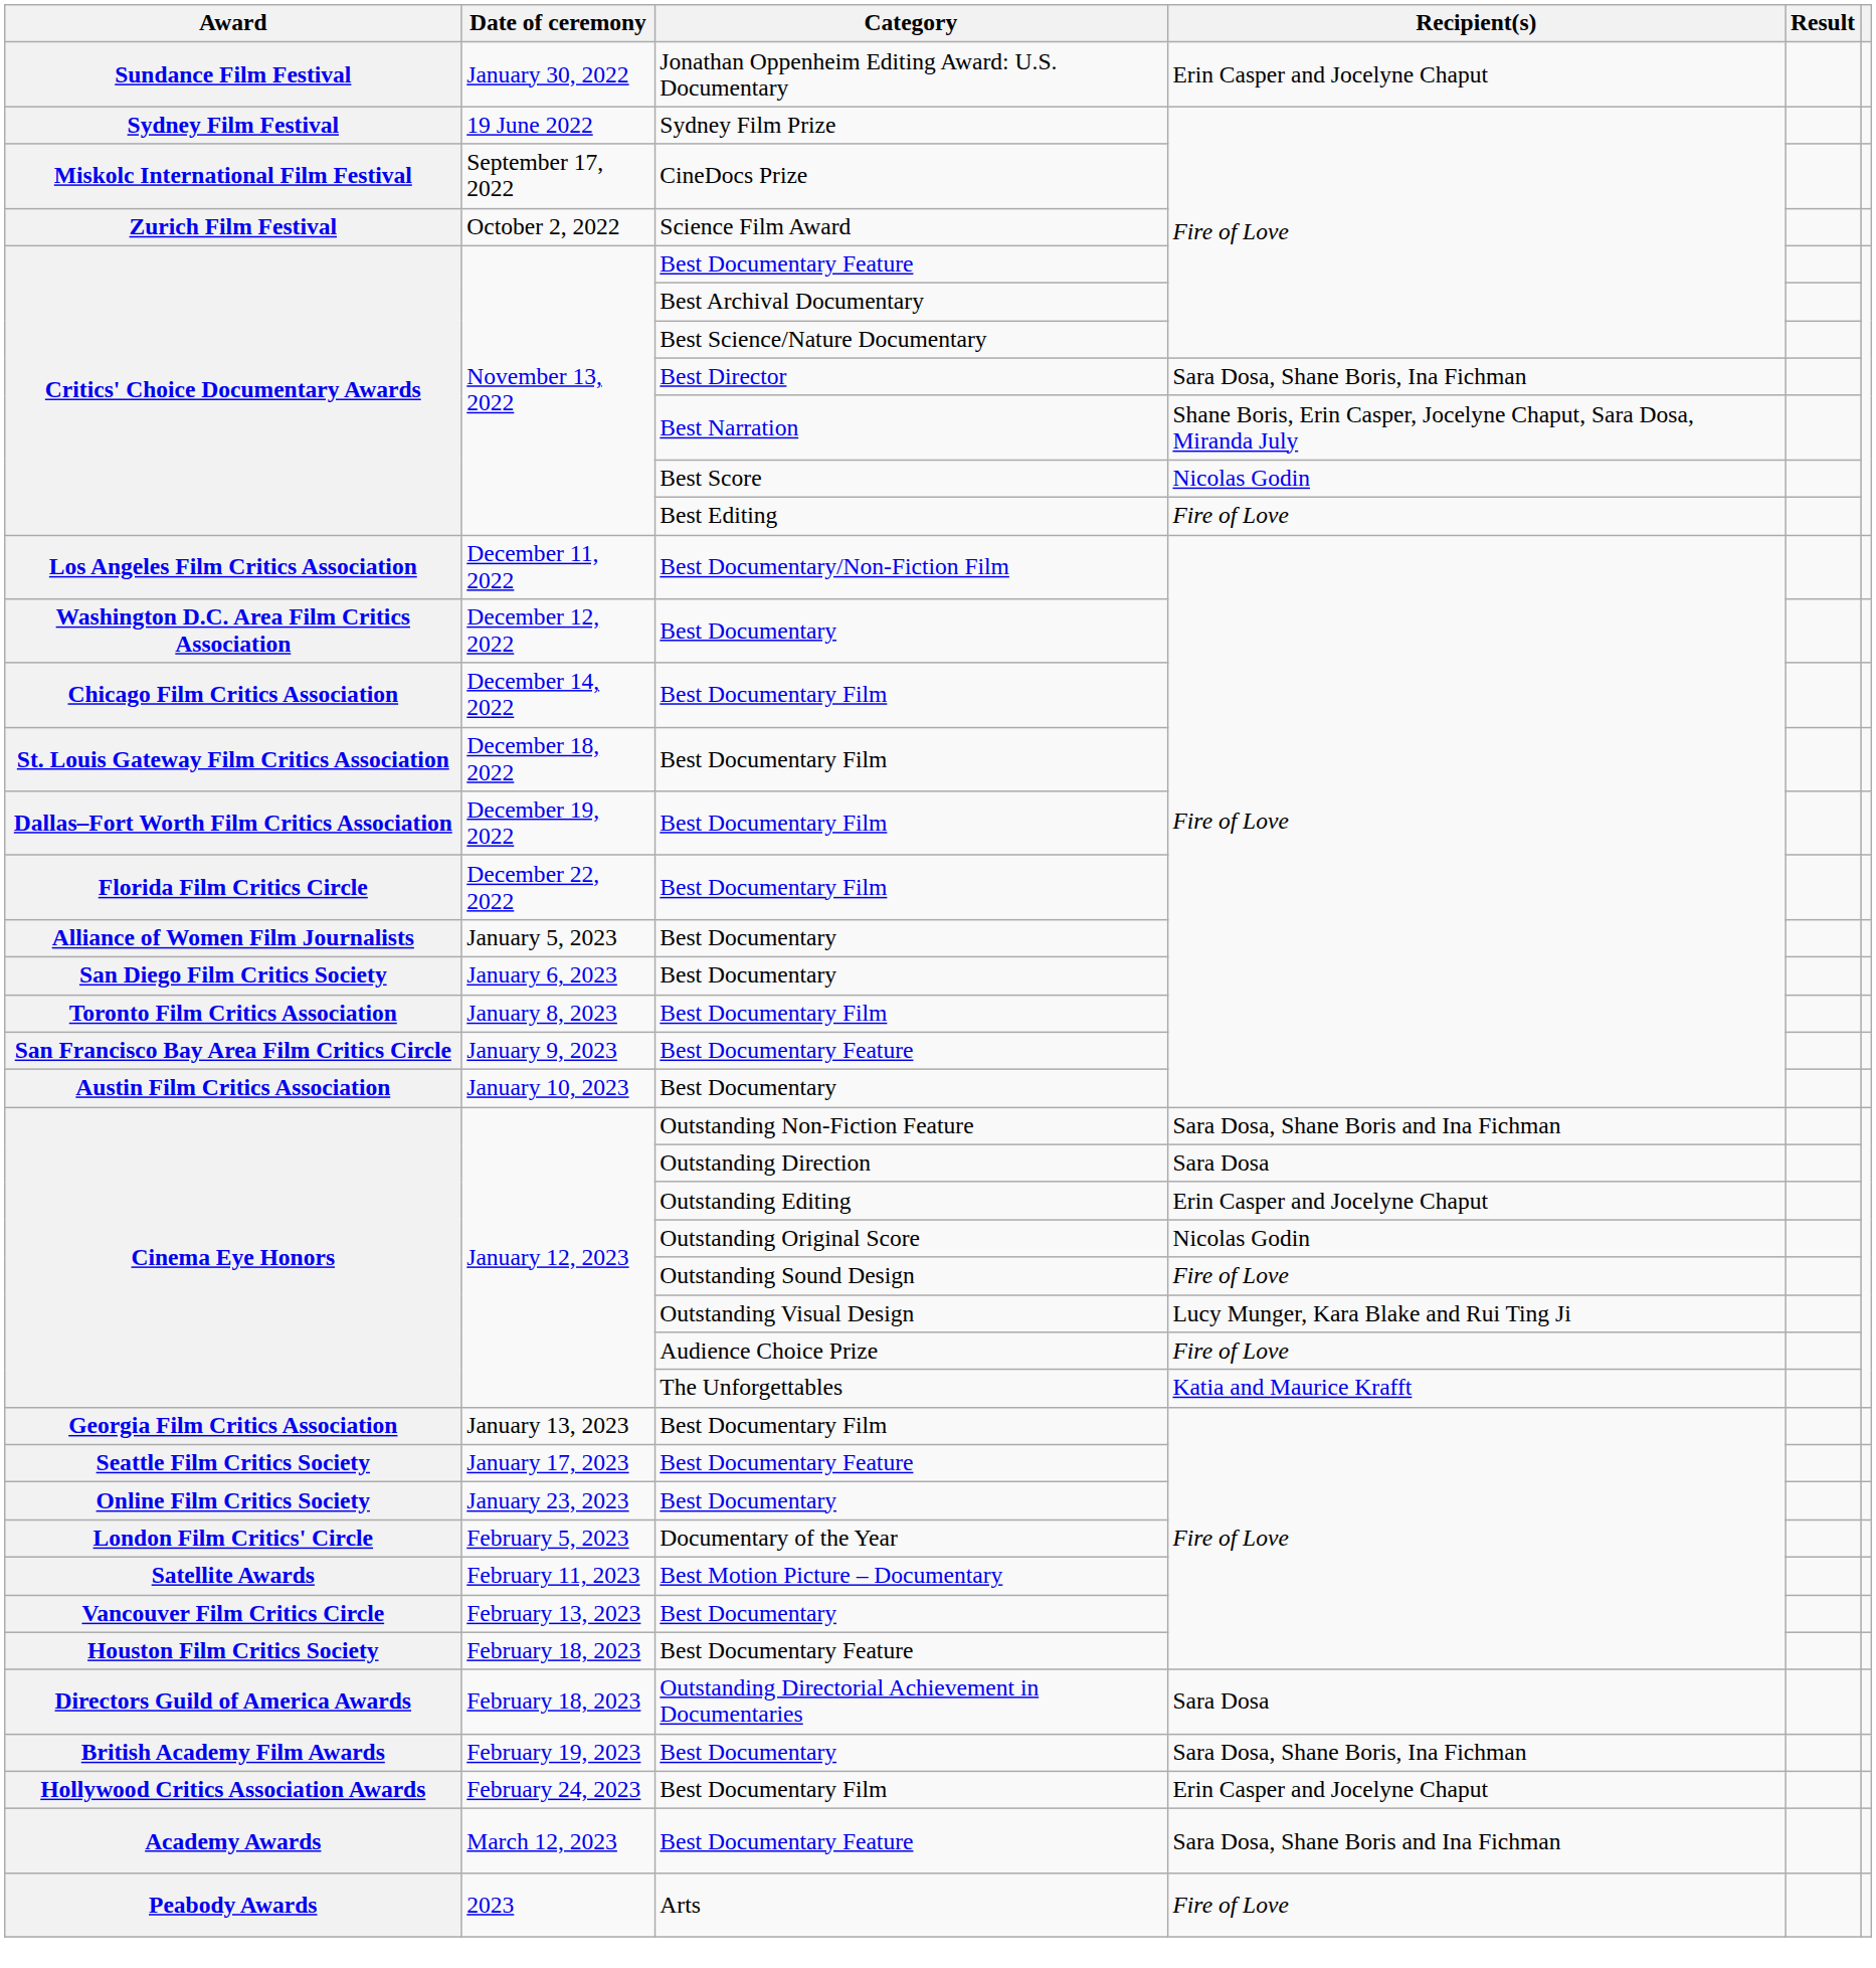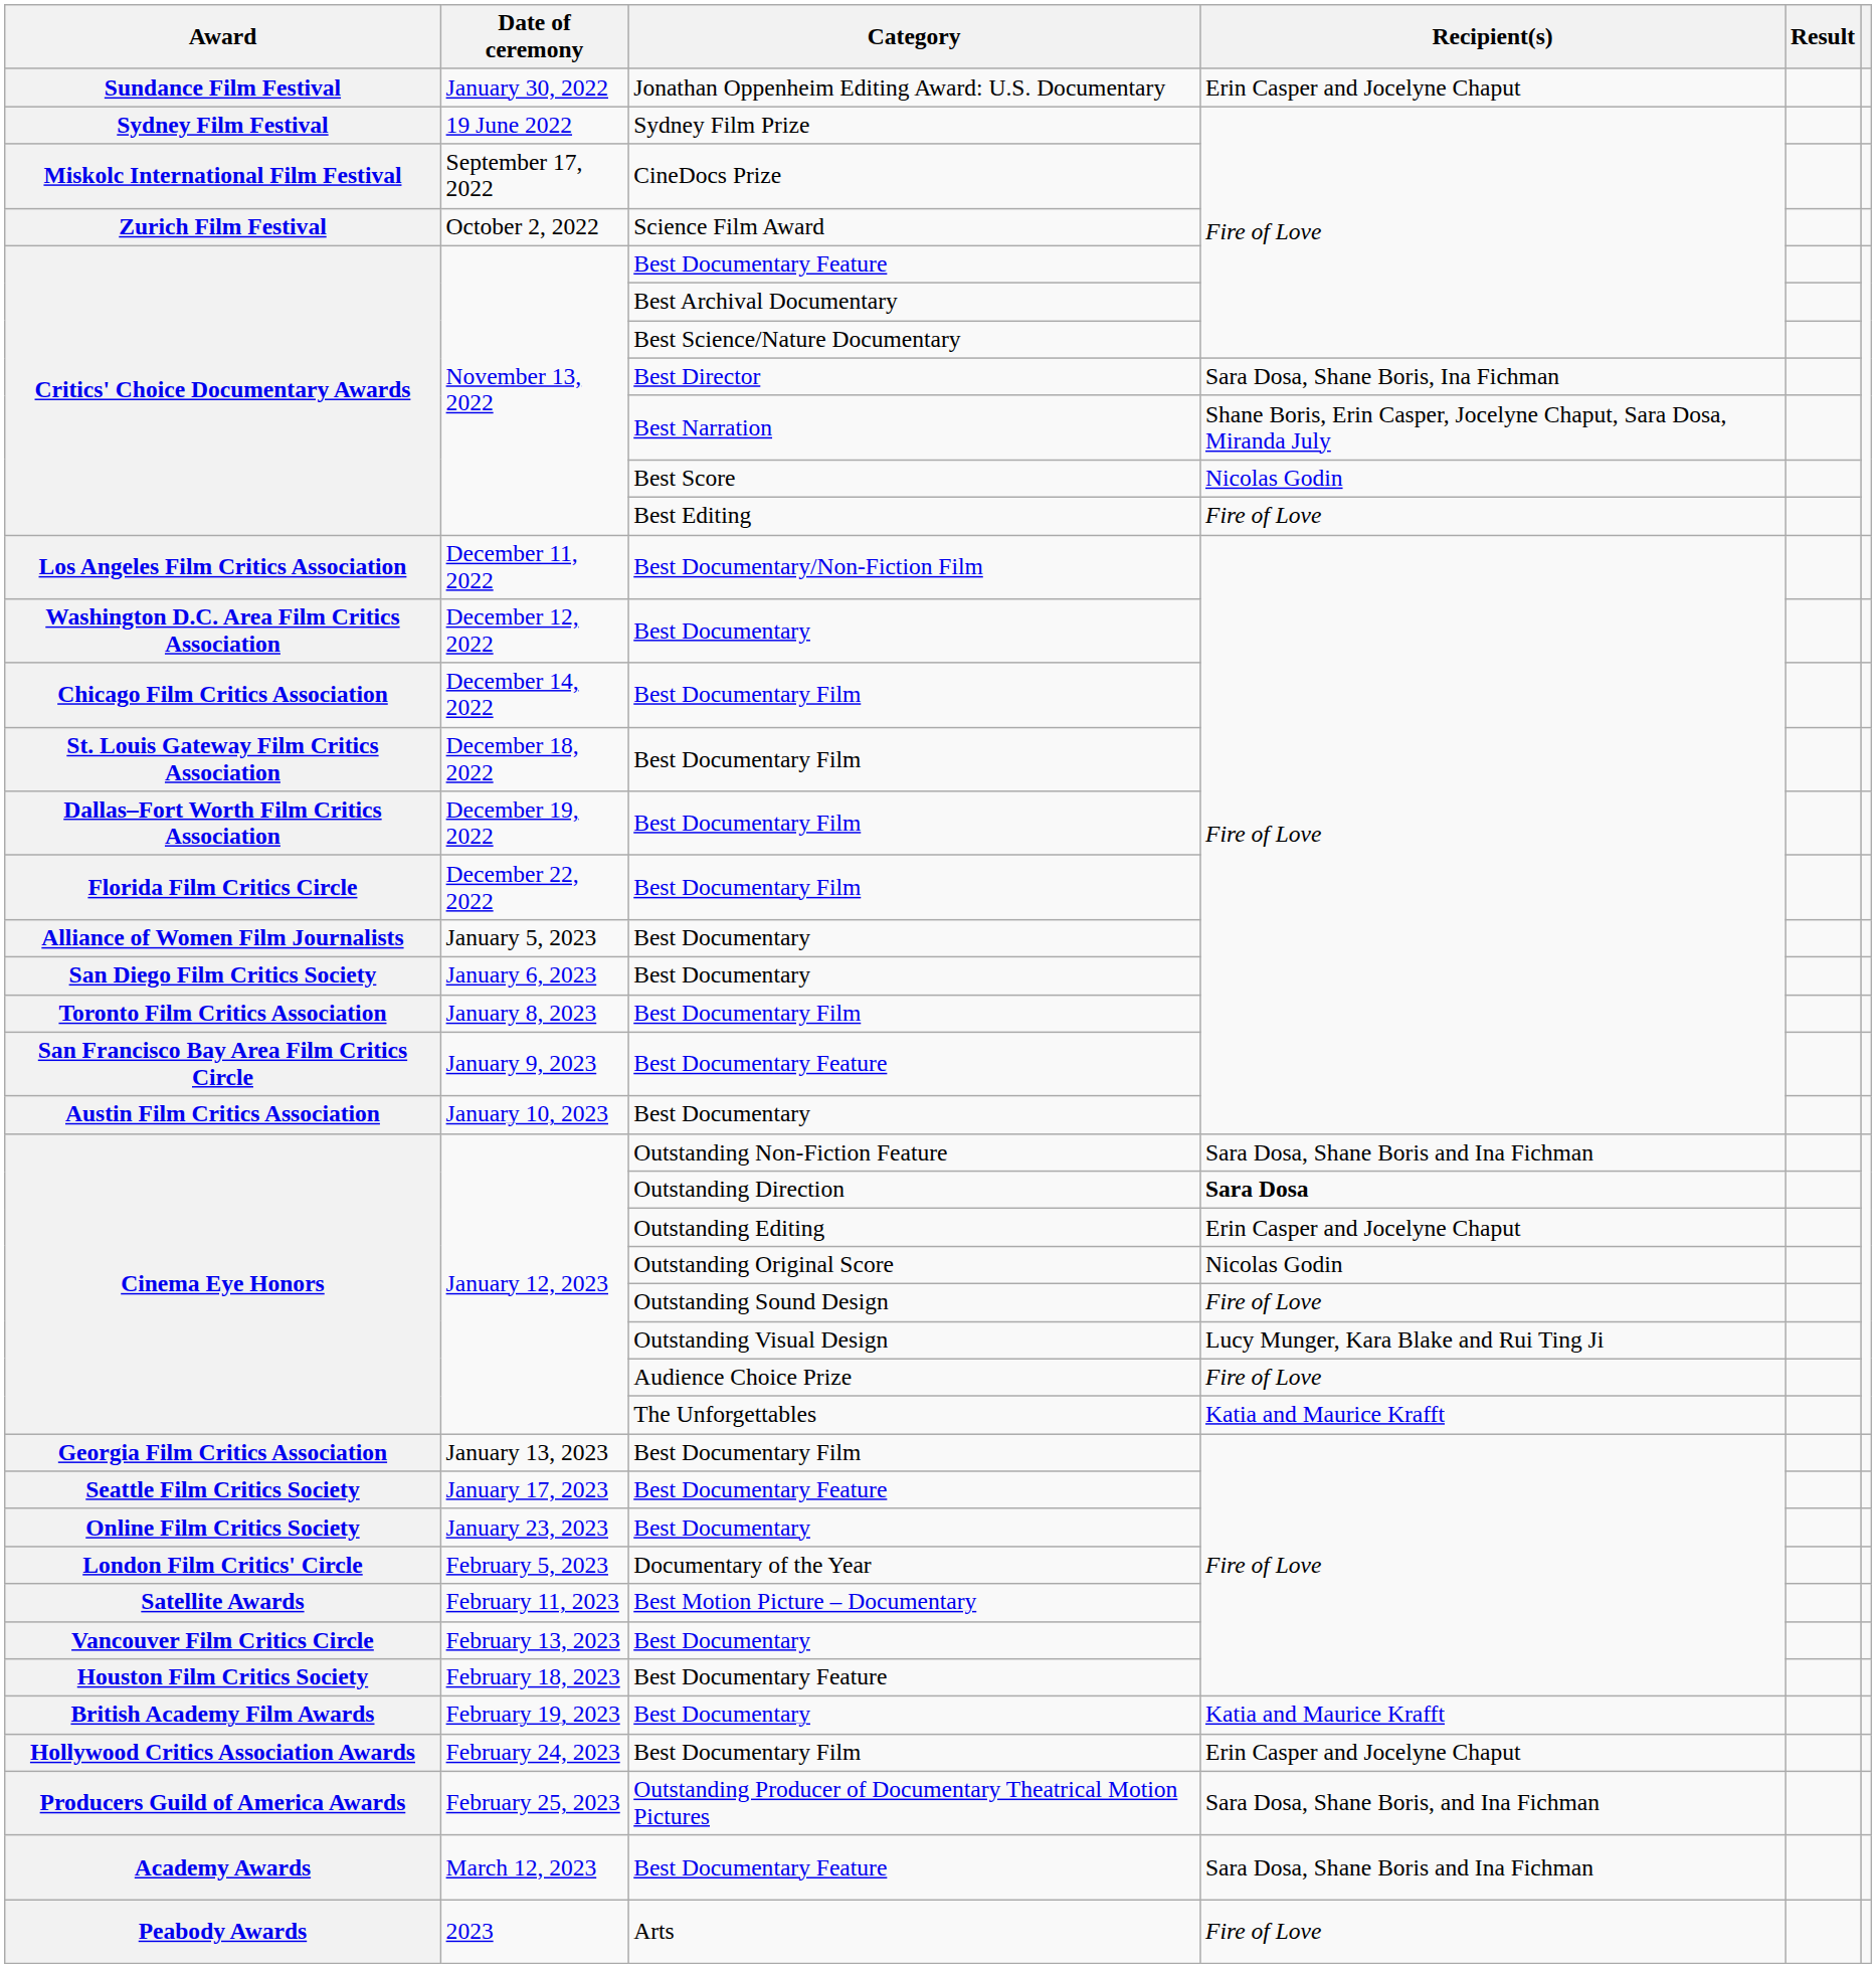Cinema Eye Honors / Outstanding Direction | Recipient(s): normal -> bold
- row: Directors Guild of America Awards | February 18, 2023 | Outstanding Directorial Achievement in Documentaries | Sara Dosa
British Academy Film Awards | Recipient(s): Sara Dosa, Shane Boris, Ina Fichman -> Katia and Maurice Krafft
+ row: Producers Guild of America Awards | February 25, 2023 | Outstanding Producer of Documentary Theatrical Motion Pictures | Sara Dosa, Shane Boris, and Ina Fichman
